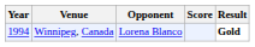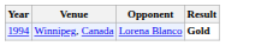- column: Score
